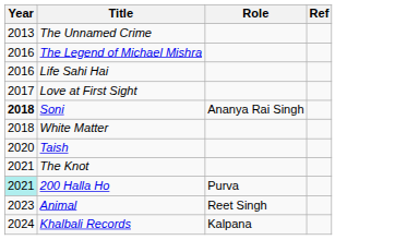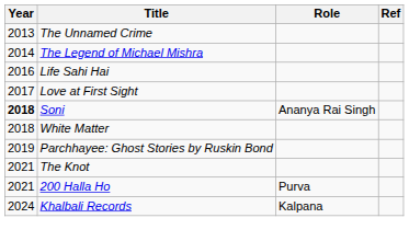The Legend of Michael Mishra | Year: 2016 -> 2014
+ row: 2019 | Parchhayee: Ghost Stories by Ruskin Bond
- row: 2020 | Taish
200 Halla Ho | Year: paleturquoise background -> no background
- row: 2023 | Animal | Reet Singh
